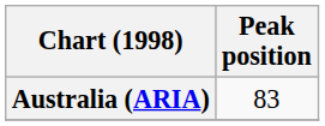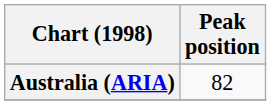Australia (ARIA) | Peak position: 83 -> 82
